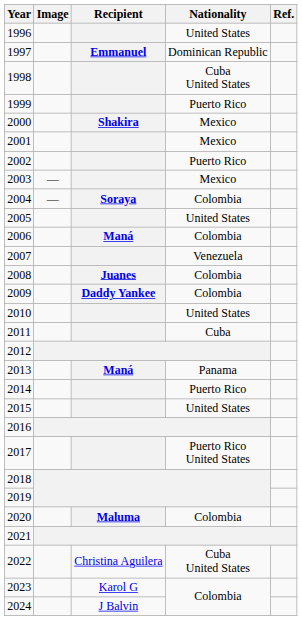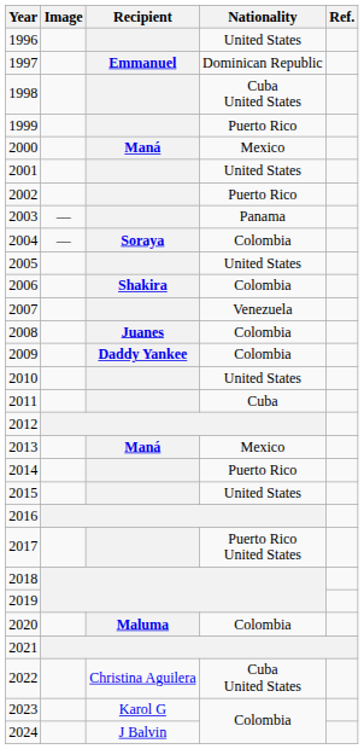2000 | Recipient: Shakira -> Maná
2001 | Nationality: Mexico -> United States
2003 | Nationality: Mexico -> Panama
2006 | Recipient: Maná -> Shakira
2013 | Nationality: Panama -> Mexico
